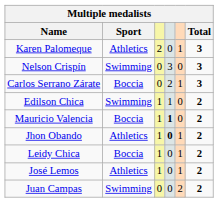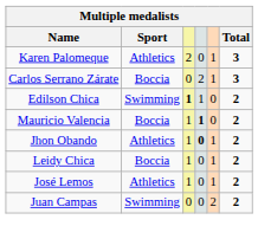- row: Nelson Crispín | Swimming | 0 | 3 | 0 | 3
Edilson Chica | column 3: normal -> bold
